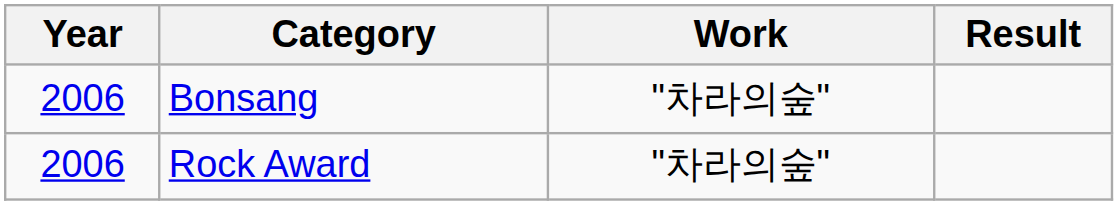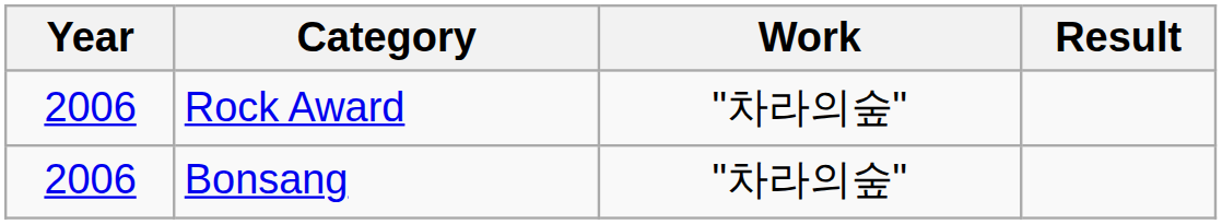rows swapped: Rock Award <-> Bonsang
